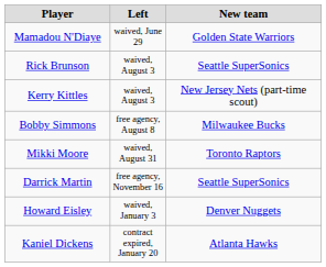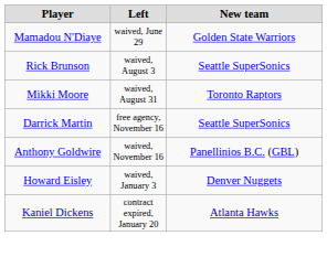- row: Kerry Kittles | waived, August 3 | New Jersey Nets (part-time scout)
- row: Bobby Simmons | free agency, August 8 | Milwaukee Bucks
+ row: Anthony Goldwire | waived, November 16 | Panellinios B.C. (GBL)
